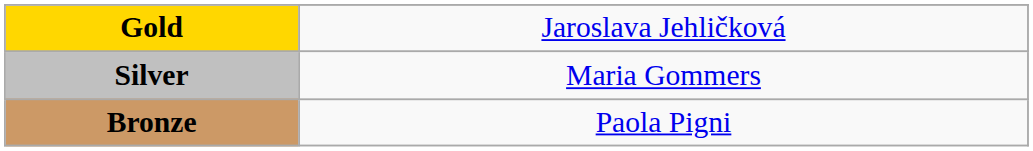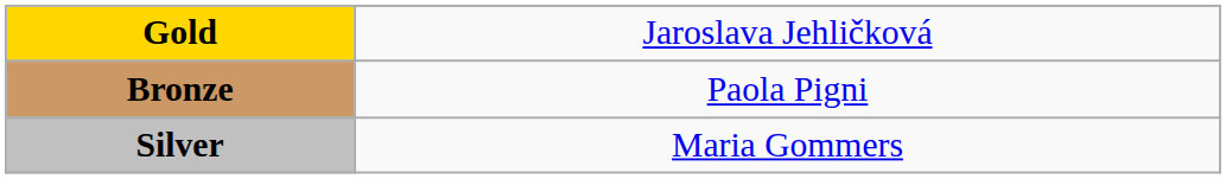rows swapped: Silver <-> Bronze
